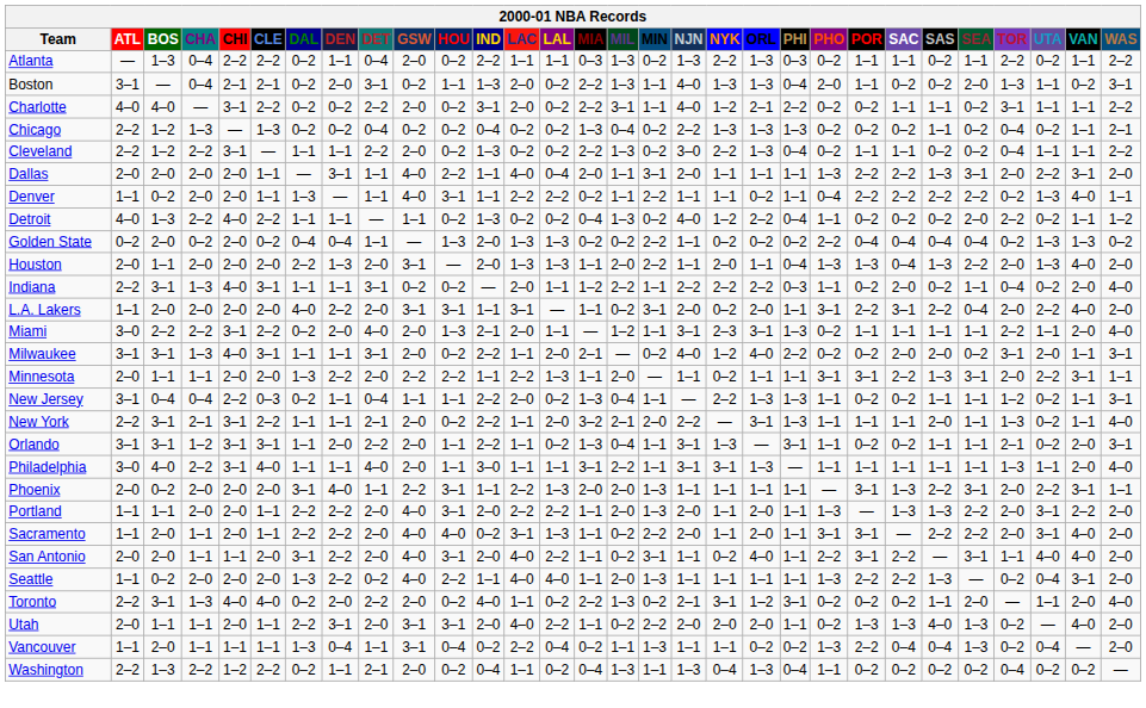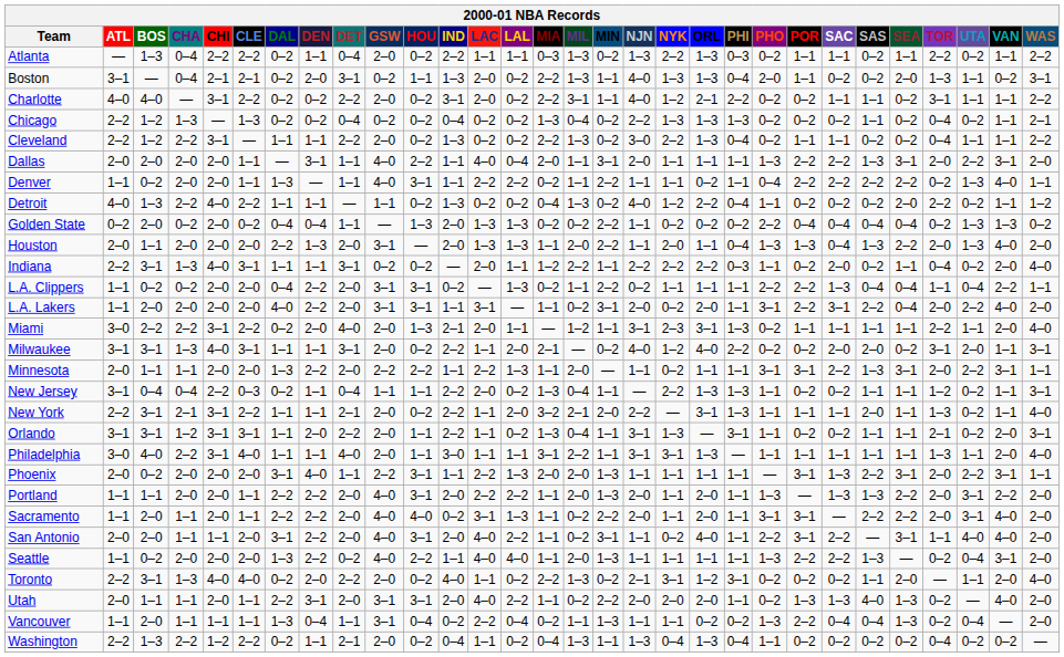+ row: L.A. Clippers | 1–1 | 0–2 | 0–2 | 2–0 | 2–0 | 0–4 | 2–2 | 2–0 | 3–1 | 3–1 | 0–2 | — | 1–3 | 0–2 | 1–1 | 2–2 | 0–2 | 1–1 | 1–1 | 1–1 | 2–2 | 2–2 | 1–3 | 0–4 | 0–4 | 1–1 | 0–4 | 2–2 | 1–1
